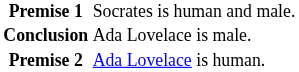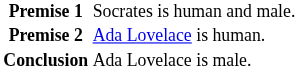rows swapped: Premise 2 <-> Conclusion
